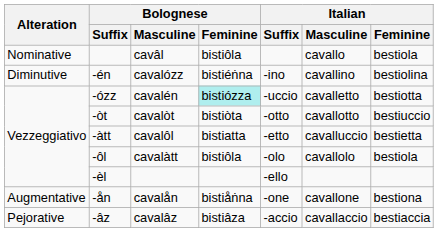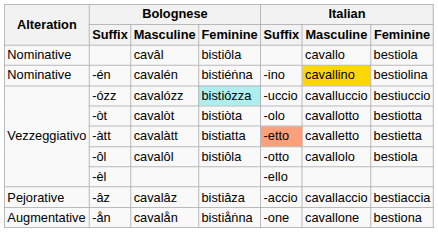-én | Alteration: Diminutive -> Nominative
-én | Bolognese / Masculine: cavalózz -> cavalén
-én | Italian / Masculine: no background -> gold background
-ózz | Bolognese / Masculine: cavalén -> cavalózz
-ózz | Italian / Masculine: cavalletto -> cavalluccio
-ózz | Italian / Feminine: bestiotta -> bestiuccio
-òt | Italian / Suffix: -otto -> -olo
-òt | Italian / Feminine: bestiuccio -> bestiotta
-àtt | Bolognese / Masculine: cavalôl -> cavalàtt
-àtt | Italian / Suffix: no background -> lightsalmon background
-àtt | Italian / Masculine: cavalluccio -> cavalletto
-ôl | Bolognese / Masculine: cavalàtt -> cavalôl
-ôl | Italian / Suffix: -olo -> -otto
rows swapped: -ån <-> -âz
